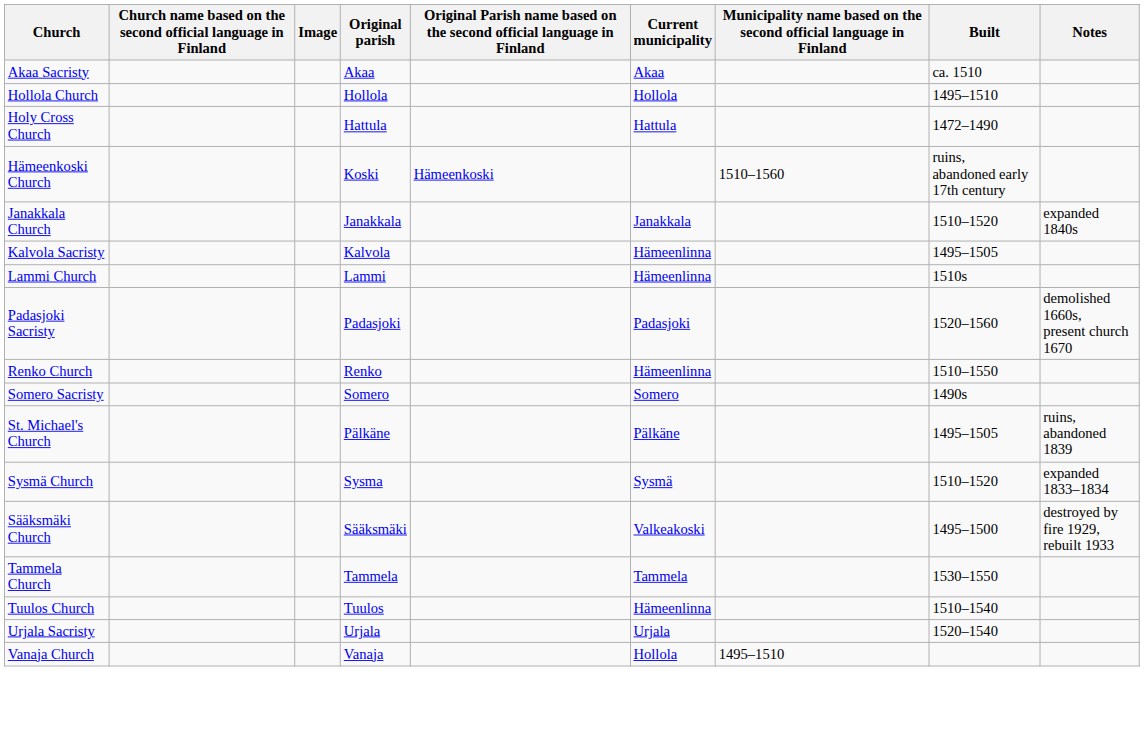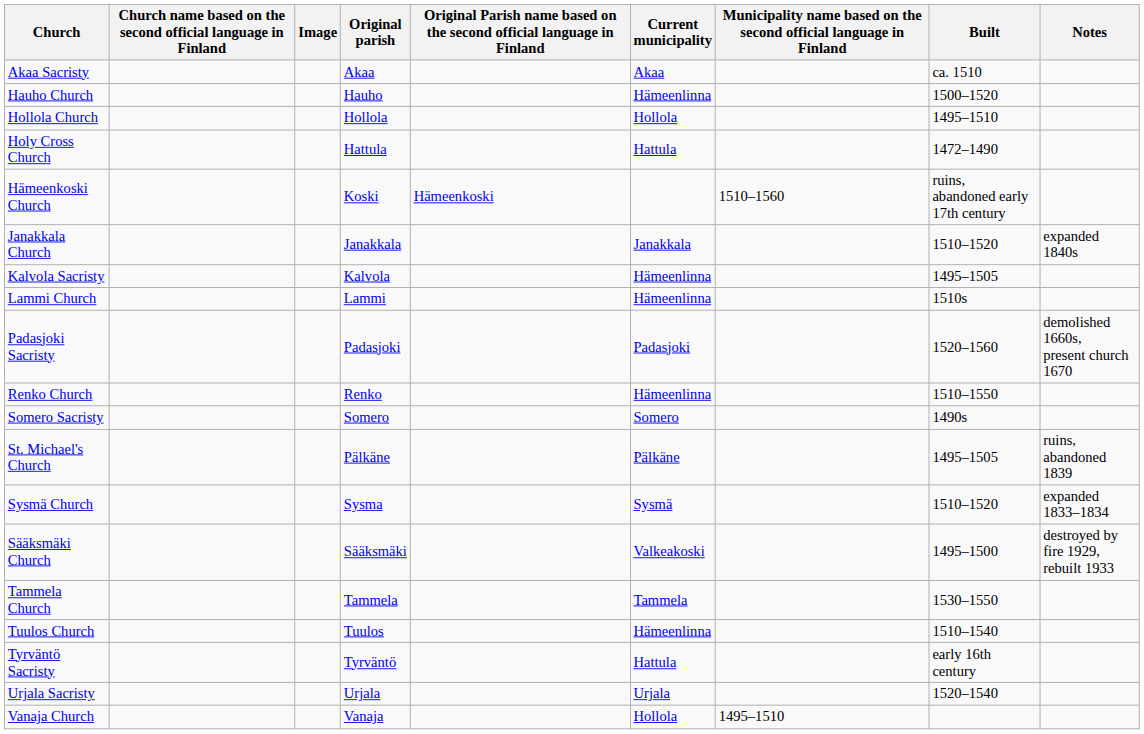+ row: Hauho Church | Hauho | Hämeenlinna | 1500–1520
+ row: Tyrväntö Sacristy | Tyrväntö | Hattula | early 16th century
